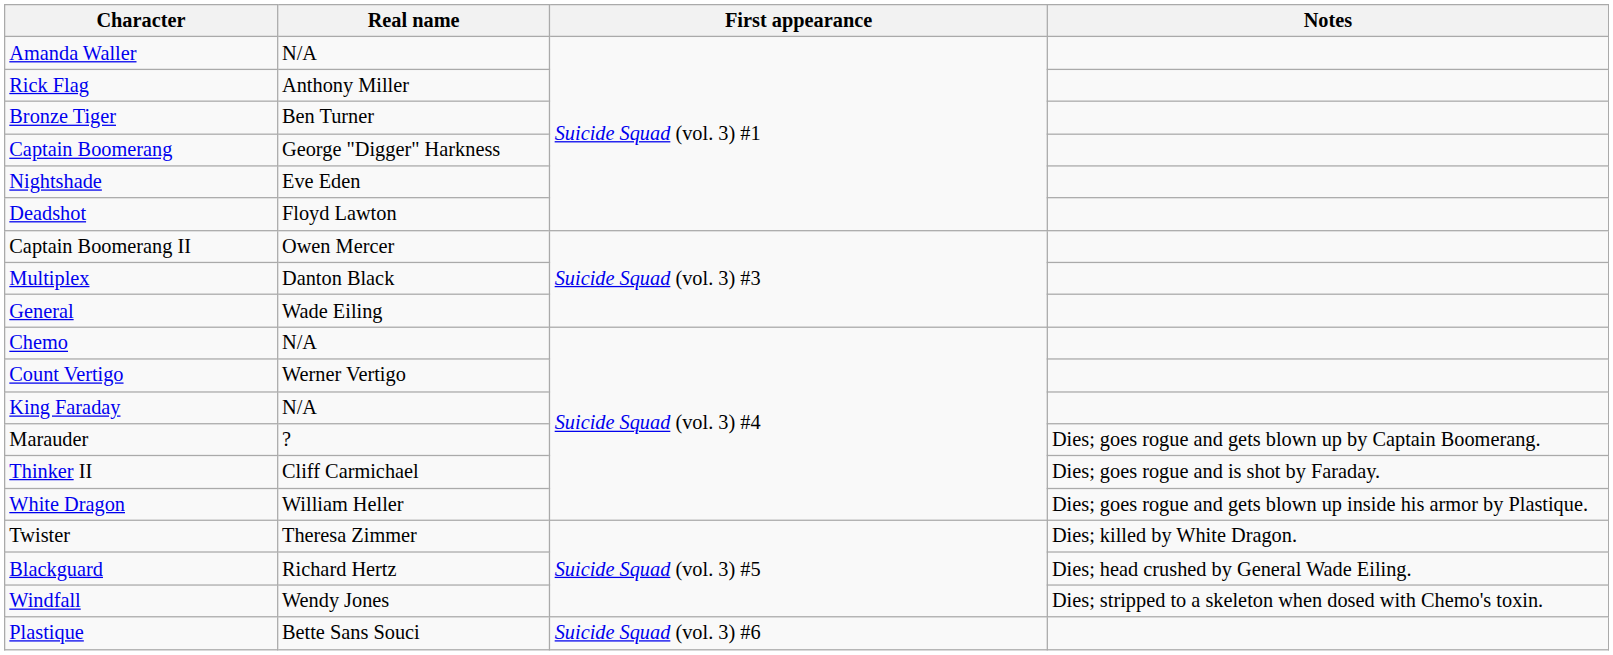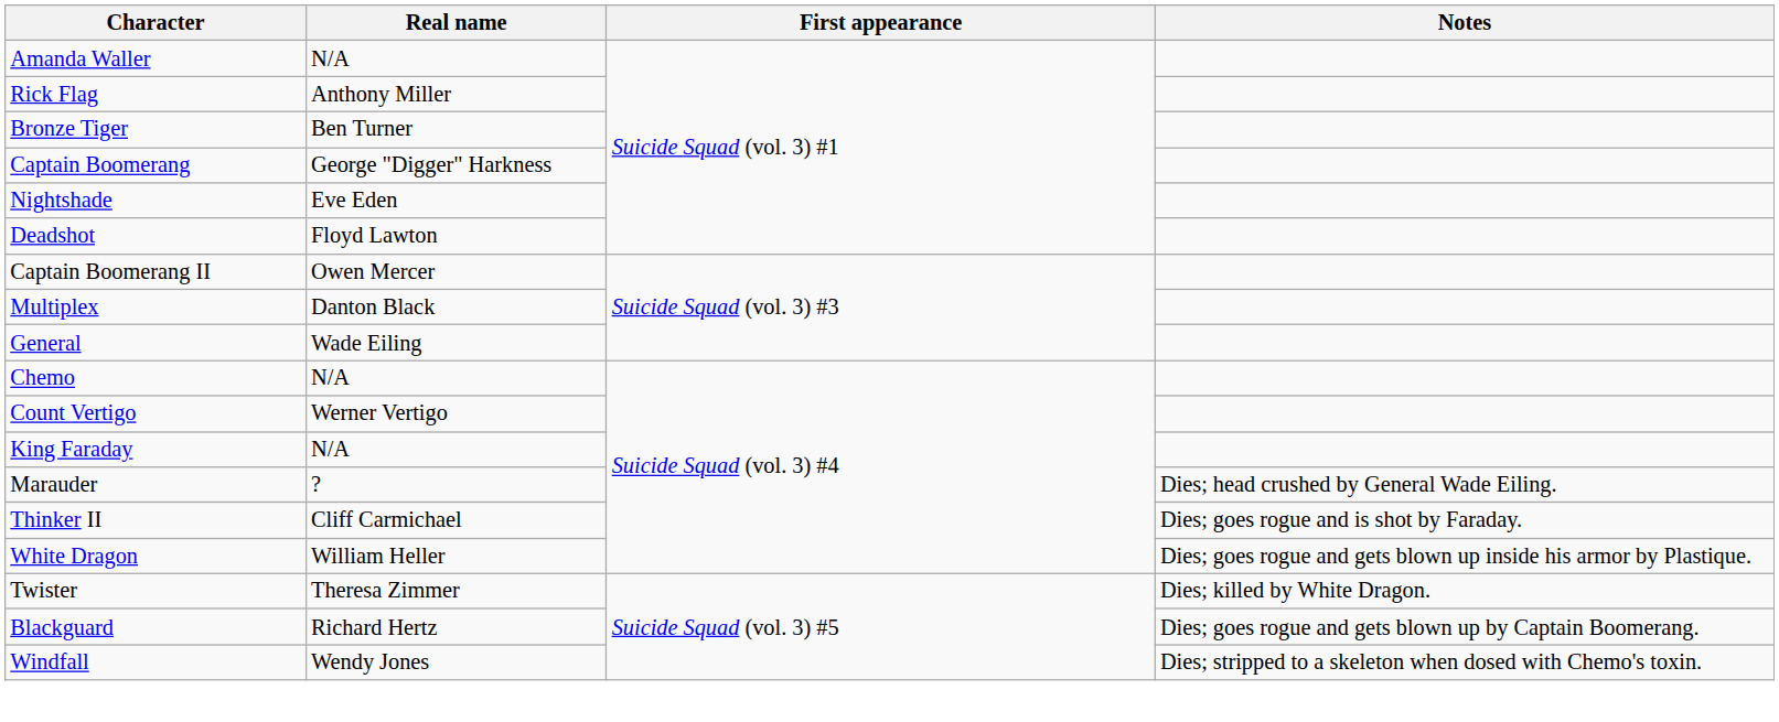Marauder | Notes: Dies; goes rogue and gets blown up by Captain Boomerang. -> Dies; head crushed by General Wade Eiling.
Blackguard | Notes: Dies; head crushed by General Wade Eiling. -> Dies; goes rogue and gets blown up by Captain Boomerang.
- row: Plastique | Bette Sans Souci | Suicide Squad (vol. 3) #6
